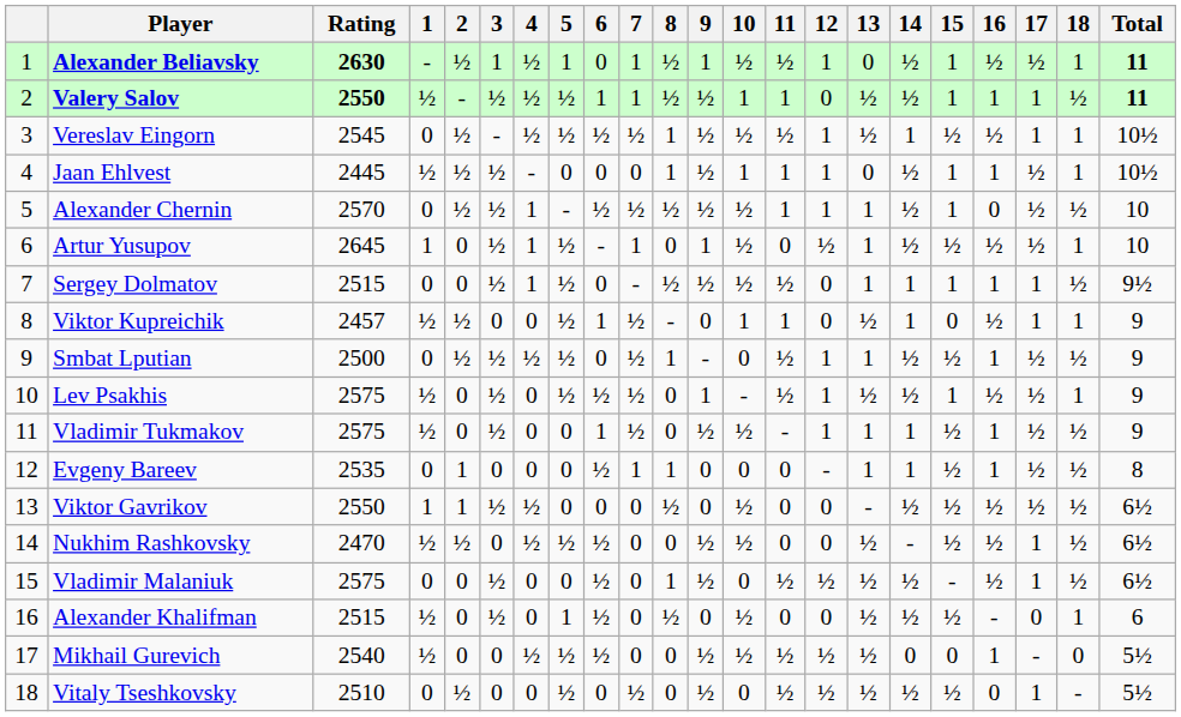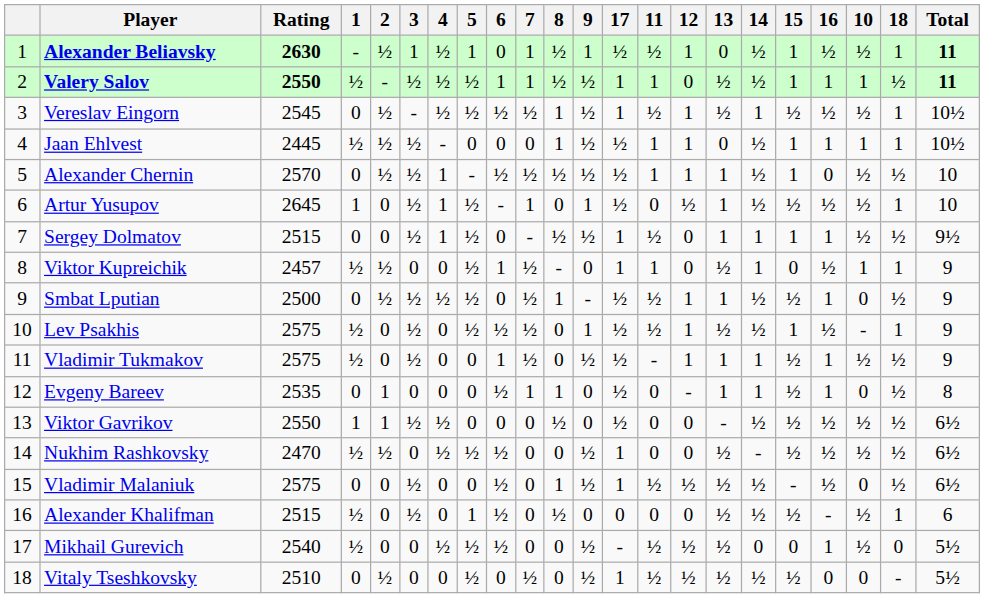columns swapped: 10 <-> 17
